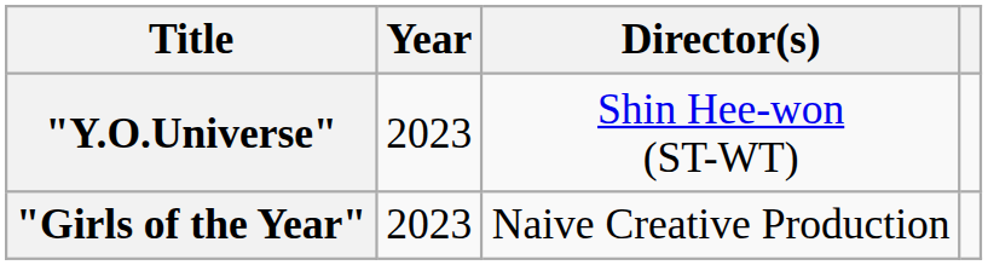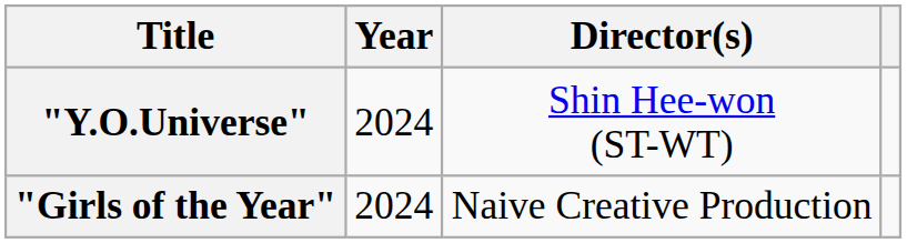"Y.O.Universe" | Year: 2023 -> 2024
"Girls of the Year" | Year: 2023 -> 2024
